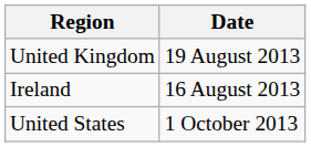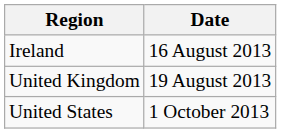rows swapped: Ireland <-> United Kingdom
